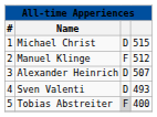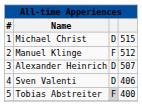Sven Valenti | column 4: 493 -> 406
